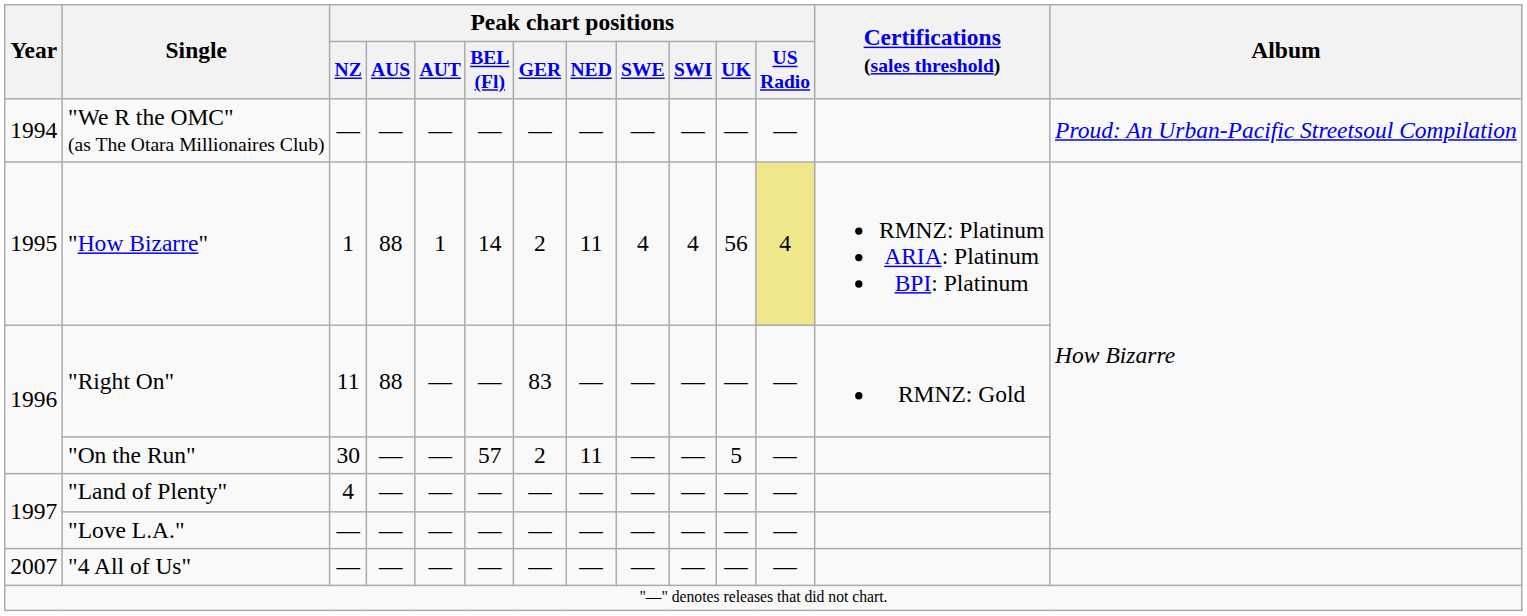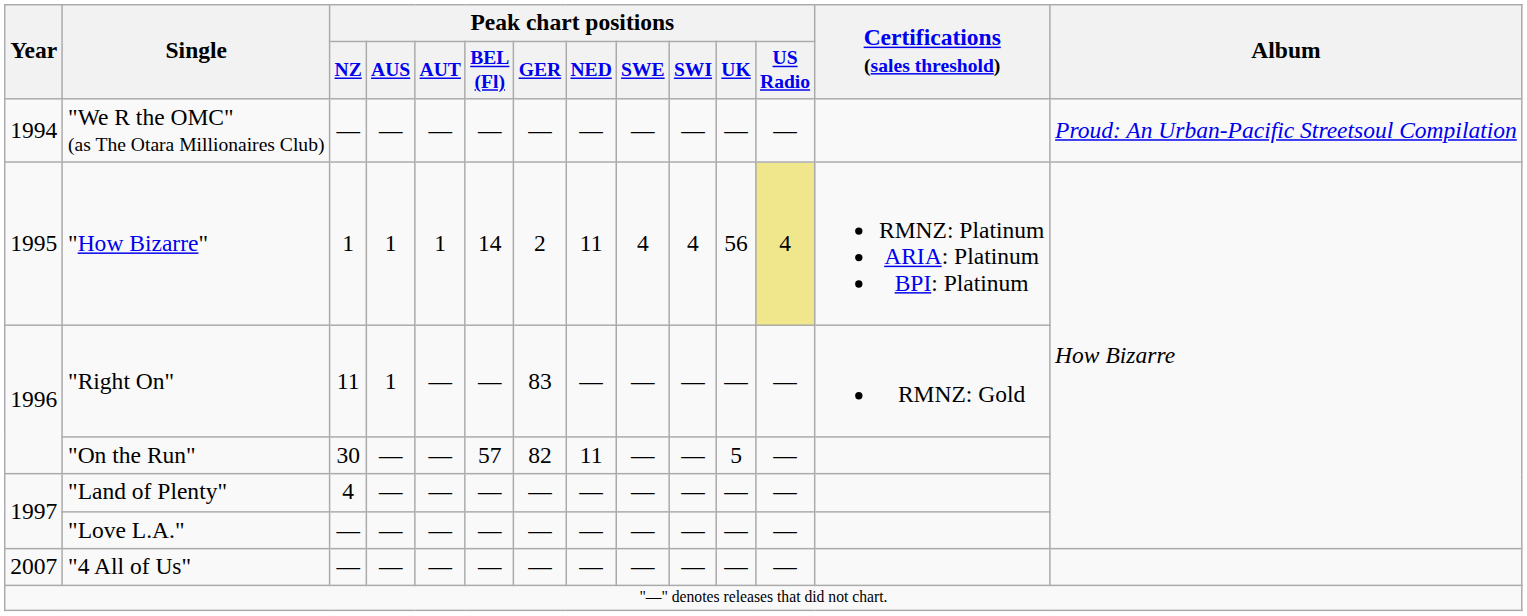"How Bizarre" | Peak chart positions / AUS: 88 -> 1
"Right On" | Peak chart positions / AUS: 88 -> 1
"On the Run" | Peak chart positions / GER: 2 -> 82
